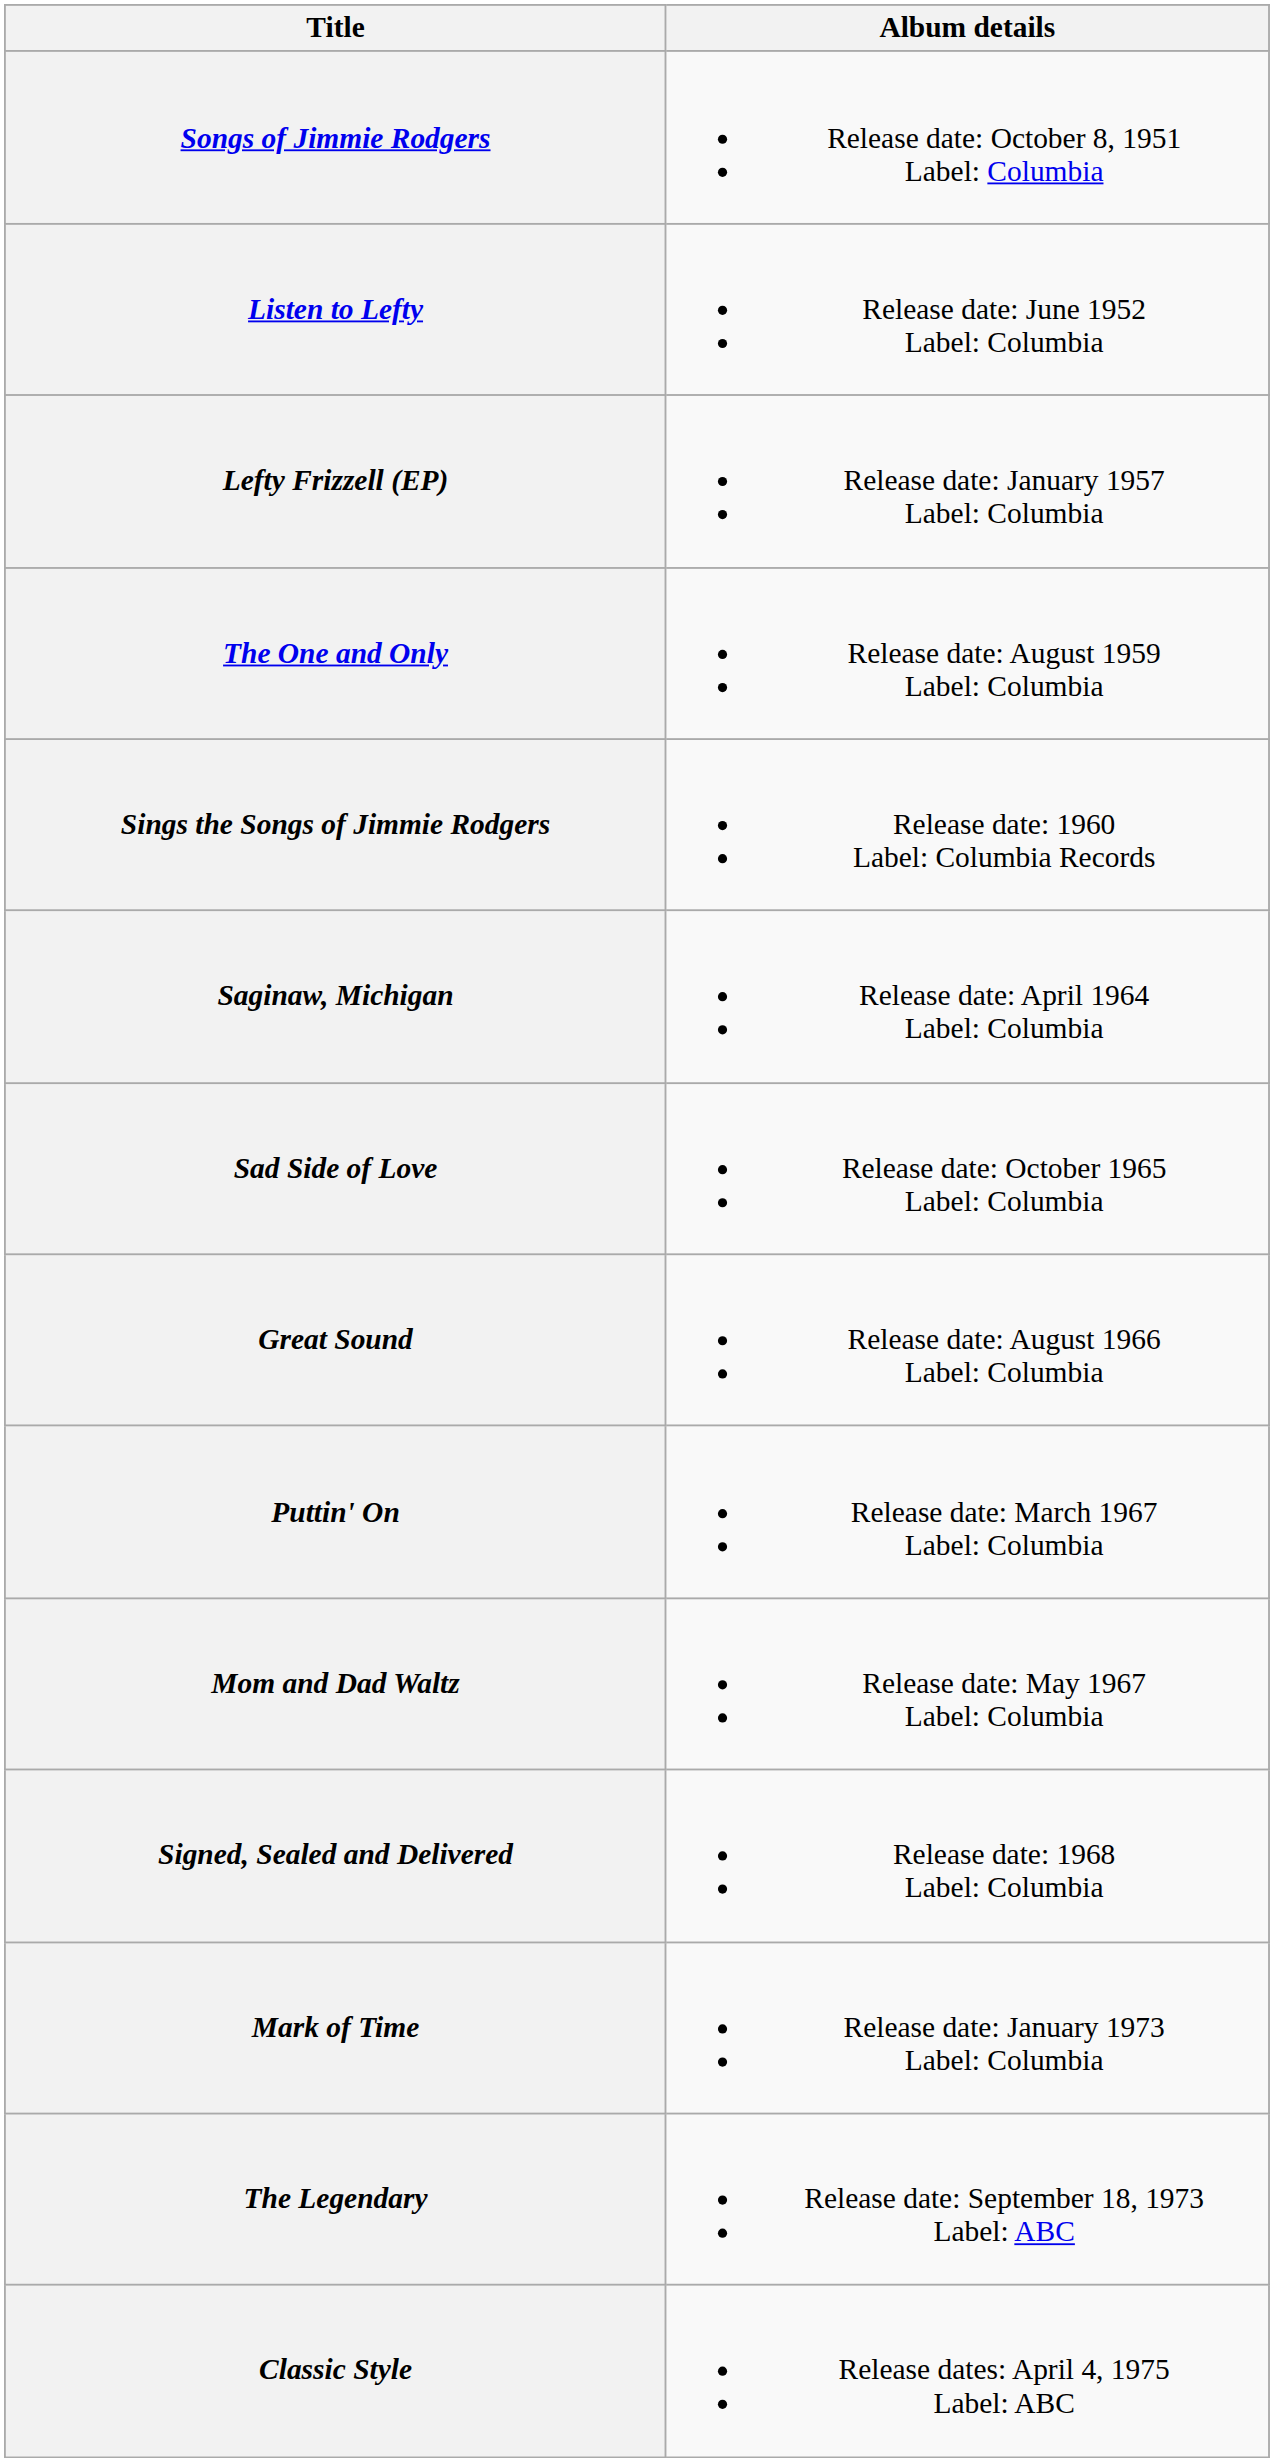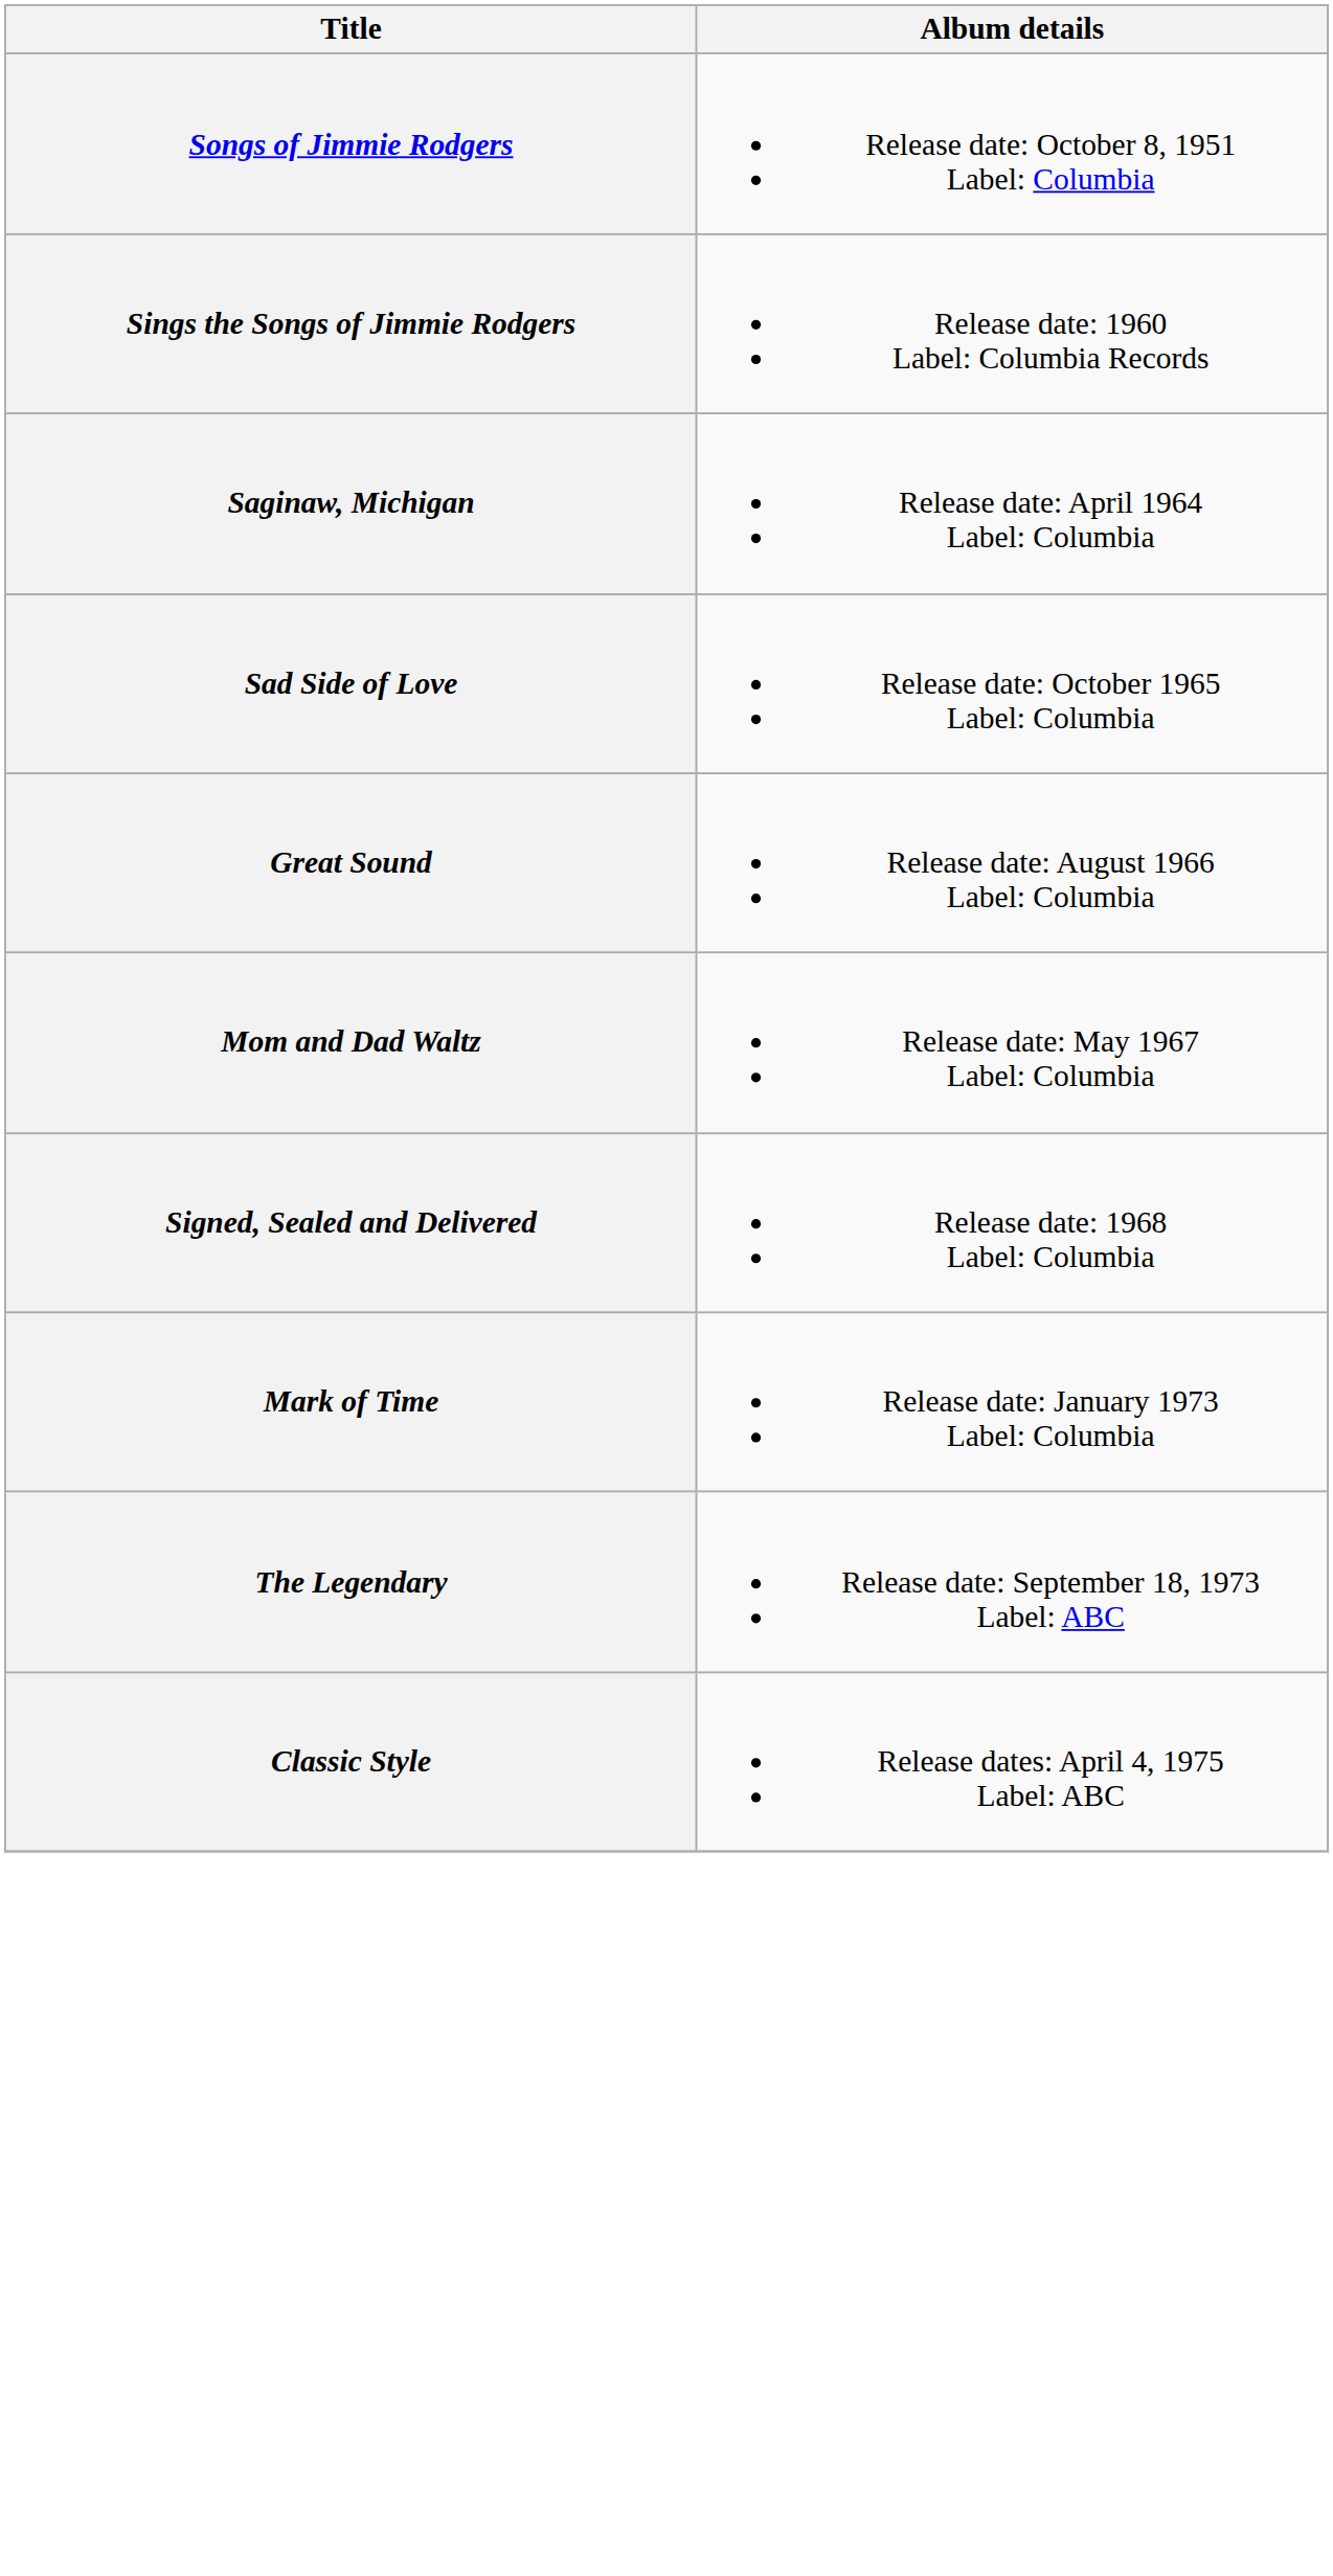- row: Listen to Lefty | Release date: June 1952 Label: Columbia
- row: Lefty Frizzell (EP) | Release date: January 1957 Label: Columbia
- row: The One and Only | Release date: August 1959 Label: Columbia
- row: Puttin' On | Release date: March 1967 Label: Columbia
